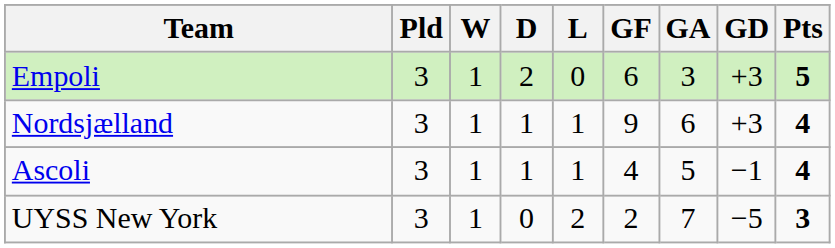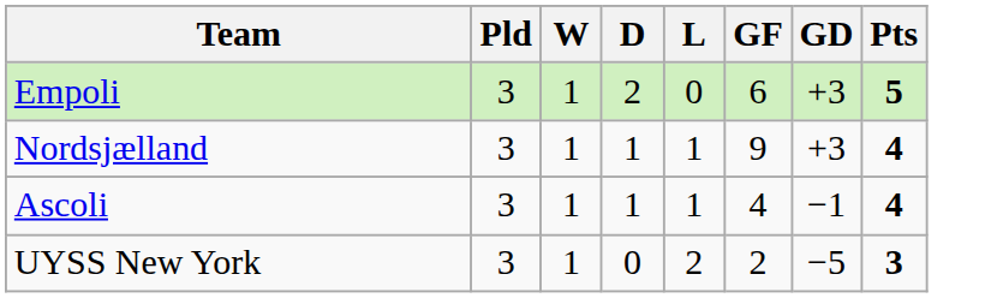- column: GA | 3 | 6 | 5 | 7
